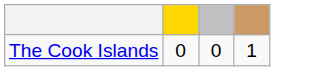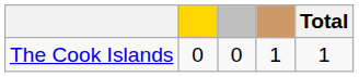+ column: Total | 1
